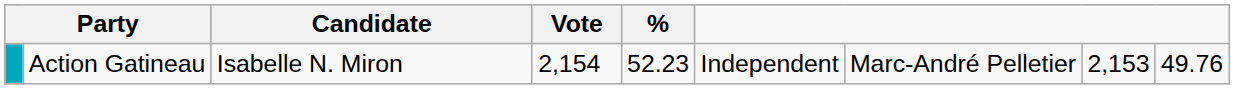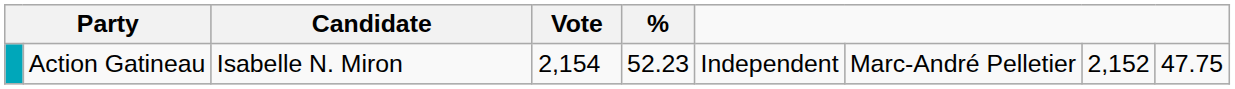Action Gatineau | column 8: 2,153 -> 2,152
Action Gatineau | column 9: 49.76 -> 47.75
